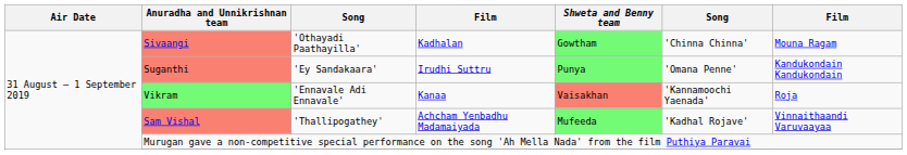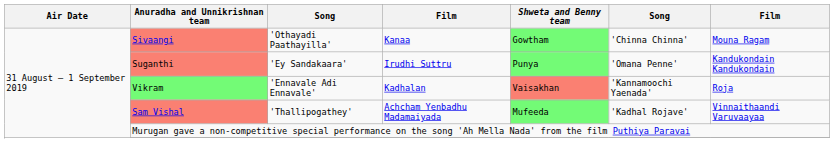Sivaangi | column 4: Kadhalan -> Kanaa
Vikram | column 4: Kanaa -> Kadhalan
